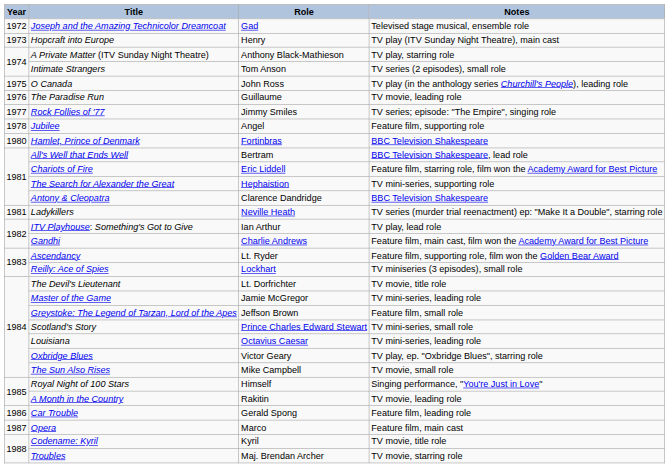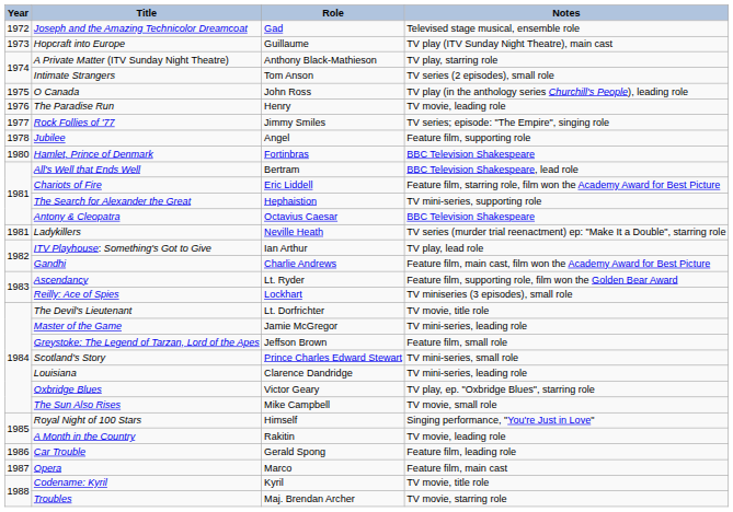Hopcraft into Europe | Role: Henry -> Guillaume
The Paradise Run | Role: Guillaume -> Henry
Antony & Cleopatra | Role: Clarence Dandridge -> Octavius Caesar
Louisiana | Role: Octavius Caesar -> Clarence Dandridge
